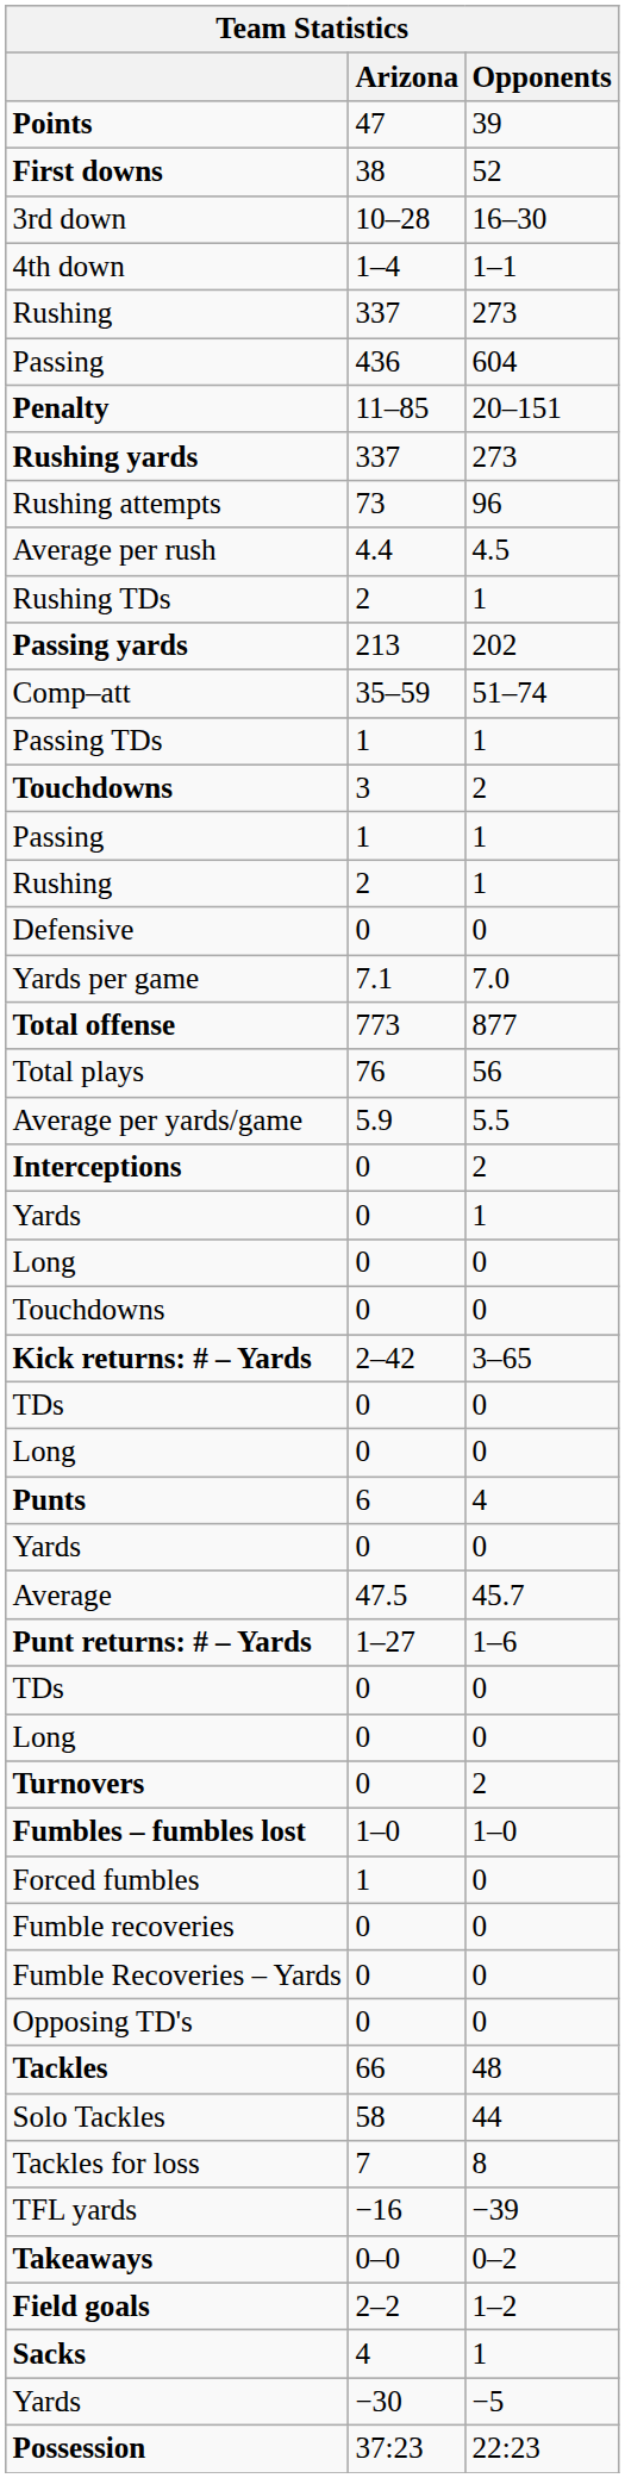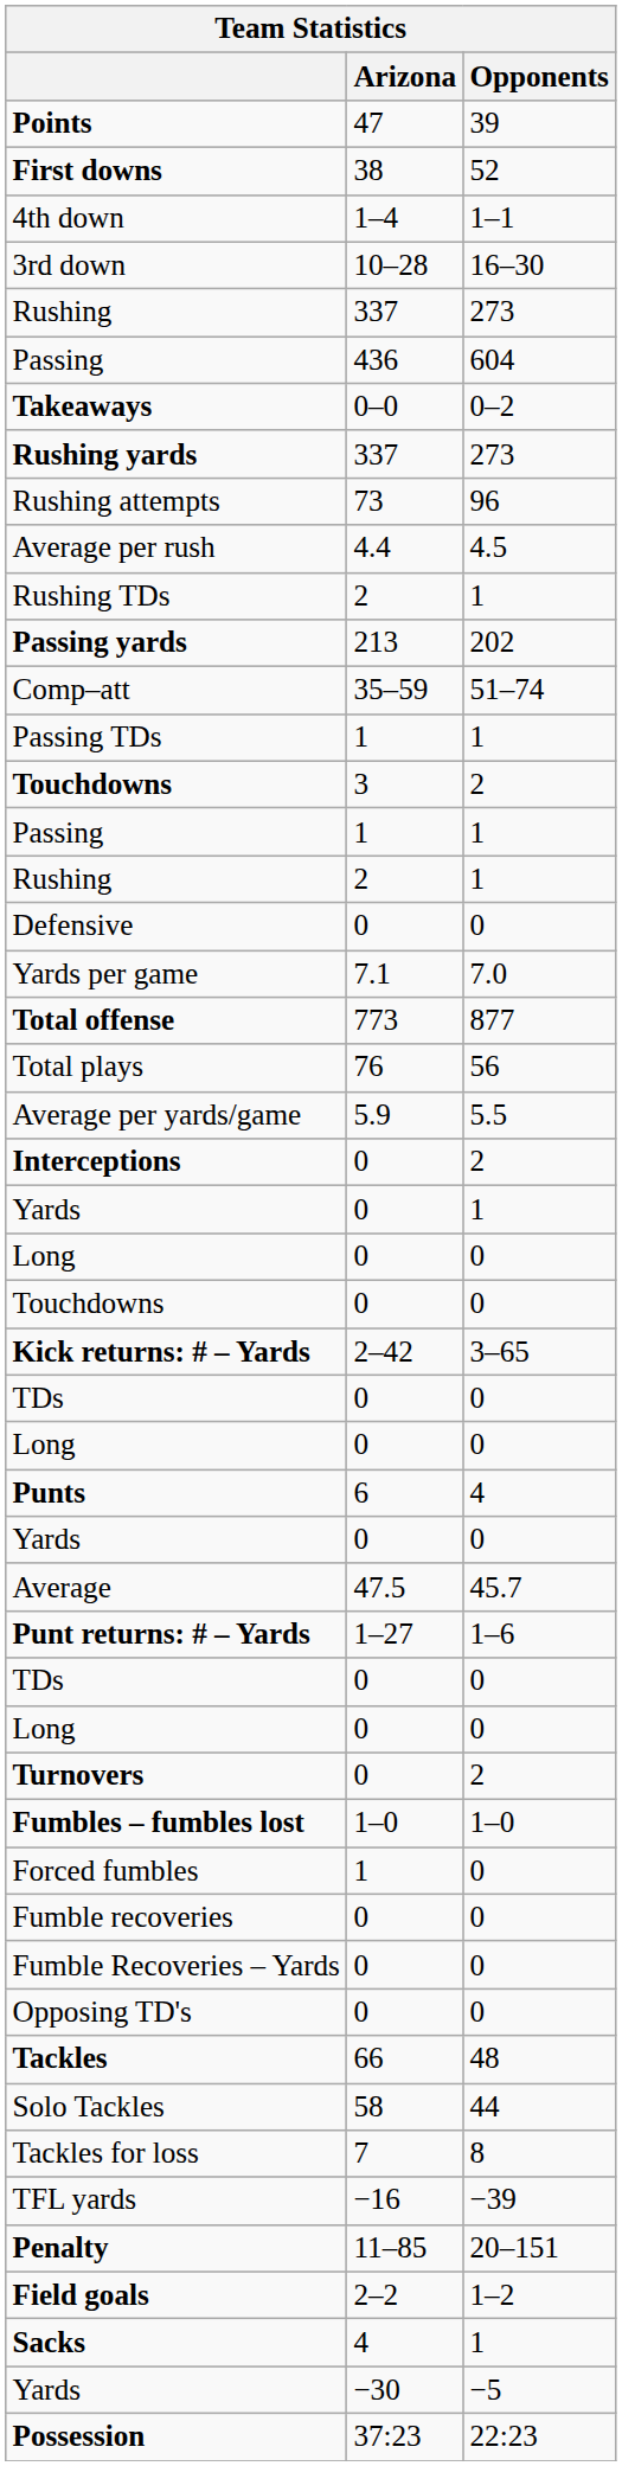rows swapped: 3rd down <-> 4th down
rows swapped: Penalty <-> Takeaways
